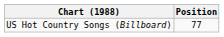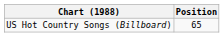US Hot Country Songs (Billboard) | Position: 77 -> 65
